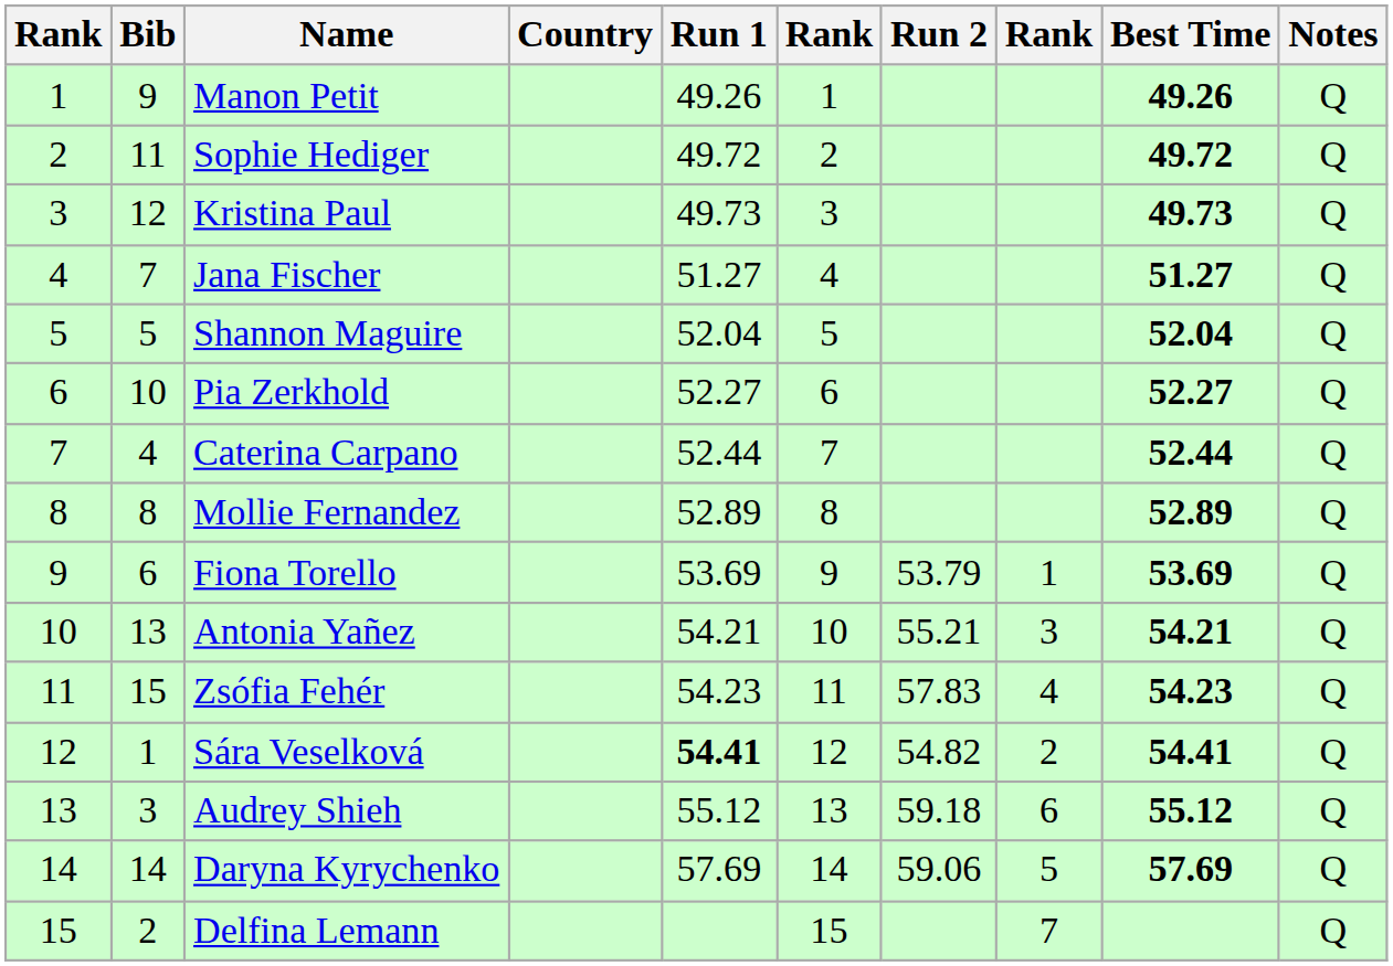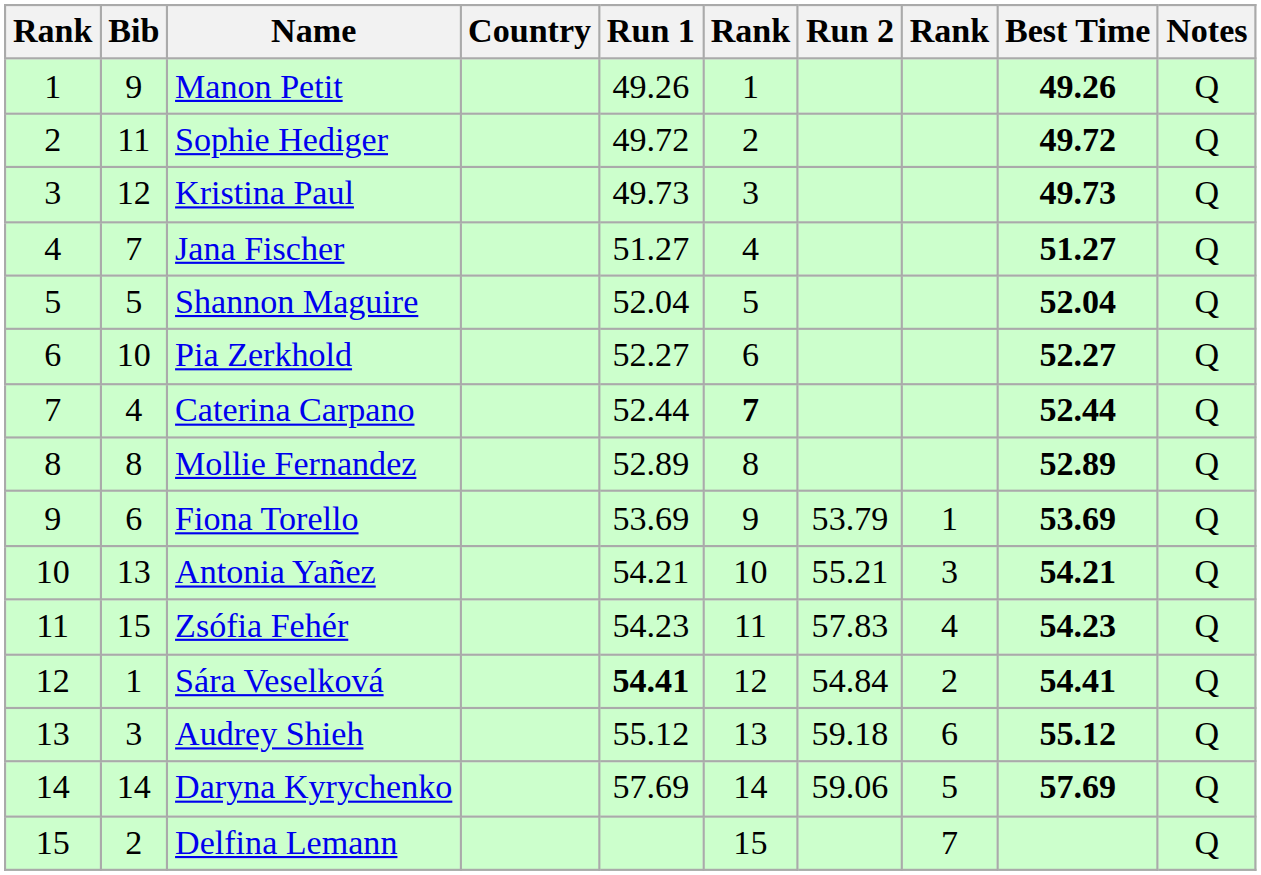Caterina Carpano | column 6: normal -> bold
Sára Veselková | Run 2: 54.82 -> 54.84
